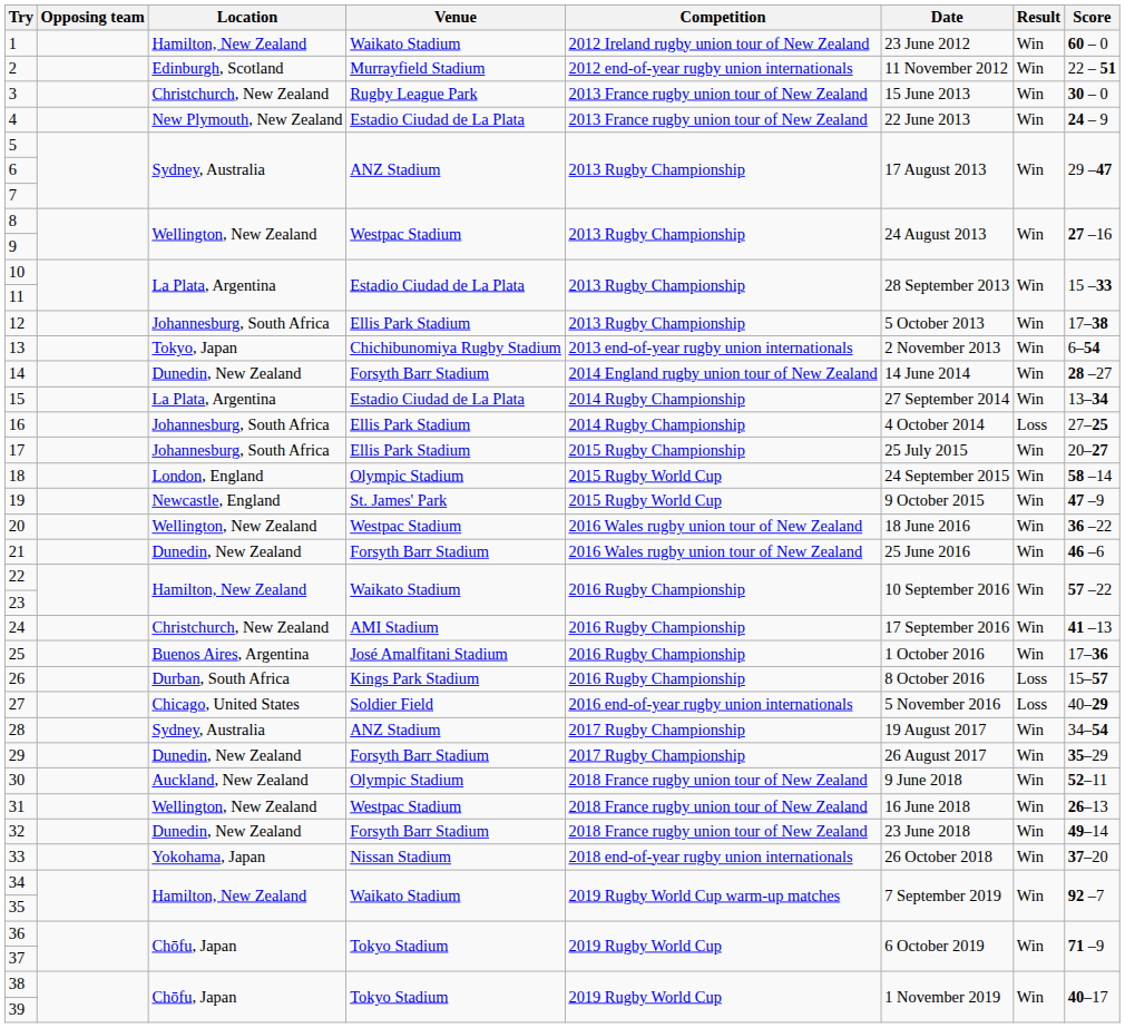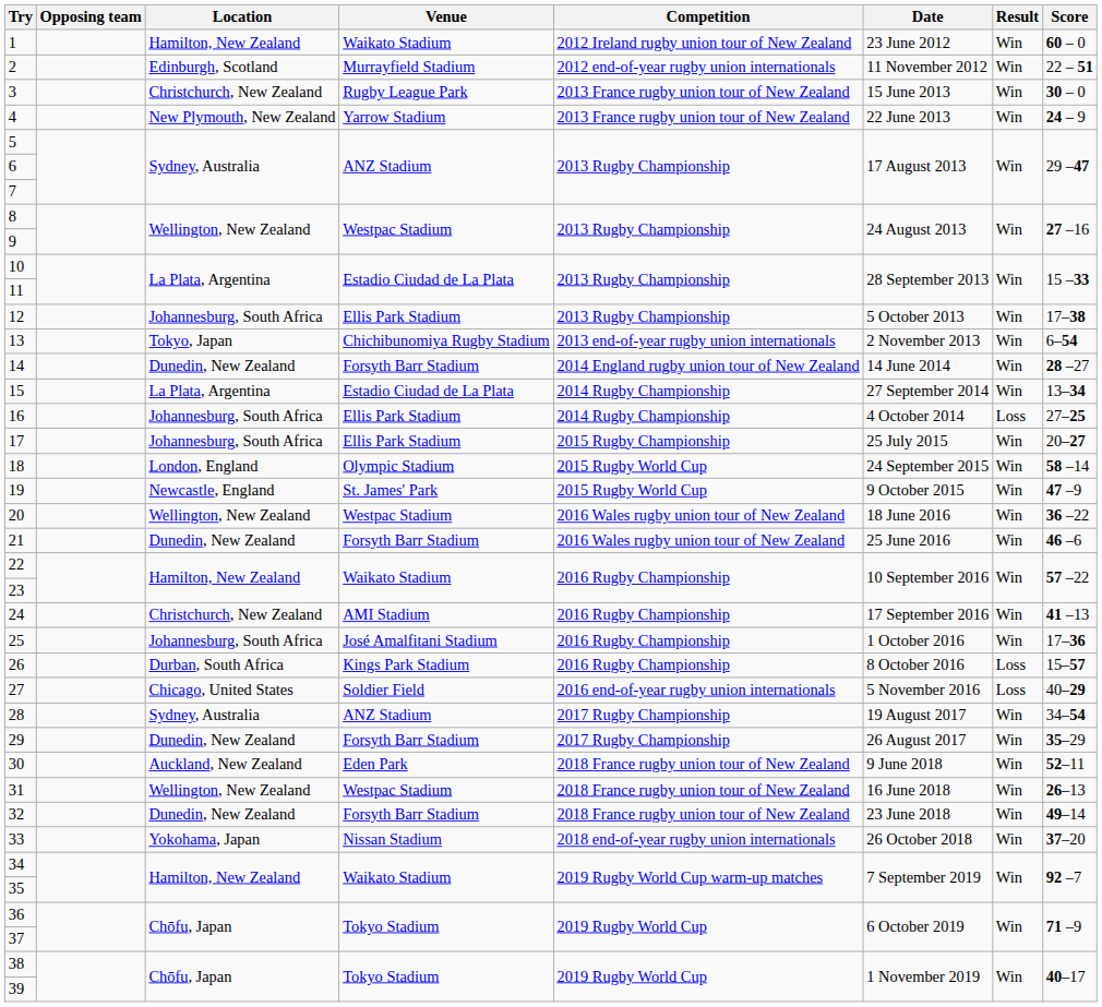4 | Venue: Estadio Ciudad de La Plata -> Yarrow Stadium
25 | Location: Buenos Aires, Argentina -> Johannesburg, South Africa
30 | Venue: Olympic Stadium -> Eden Park
